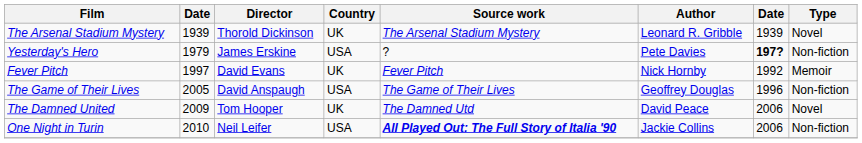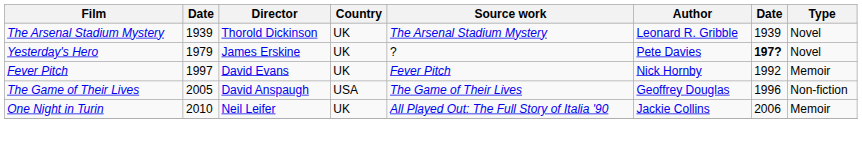Yesterday's Hero | Country: USA -> UK
Yesterday's Hero | Type: Non-fiction -> Novel
- row: The Damned United | 2009 | Tom Hooper | UK | The Damned Utd | David Peace | 2006 | Novel
One Night in Turin | Country: USA -> UK
One Night in Turin | Source work: bold -> normal
One Night in Turin | Type: Non-fiction -> Memoir
